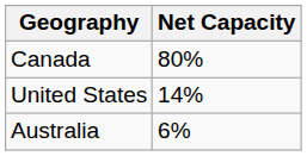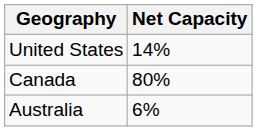rows swapped: Canada <-> United States
